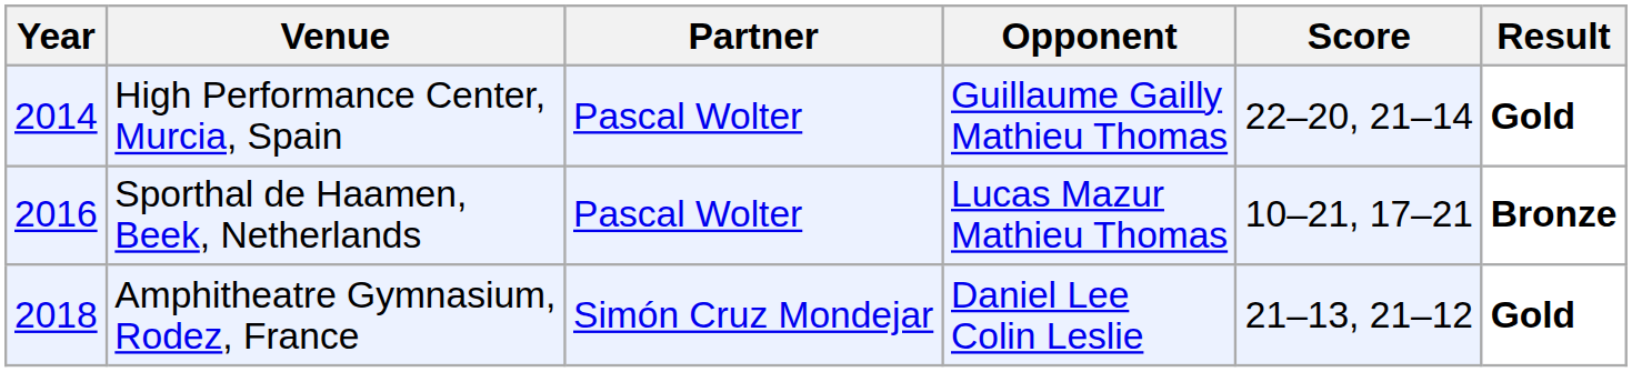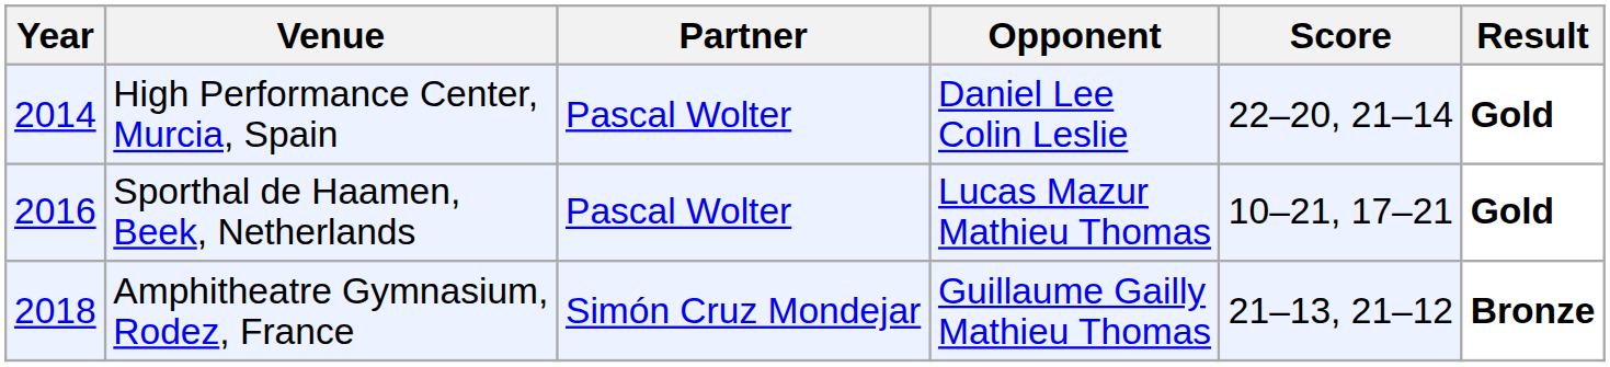High Performance Center, Murcia, Spain | Opponent: Guillaume Gailly Mathieu Thomas -> Daniel Lee Colin Leslie
Sporthal de Haamen, Beek, Netherlands | Result: Bronze -> Gold
Amphitheatre Gymnasium, Rodez, France | Opponent: Daniel Lee Colin Leslie -> Guillaume Gailly Mathieu Thomas
Amphitheatre Gymnasium, Rodez, France | Result: Gold -> Bronze
